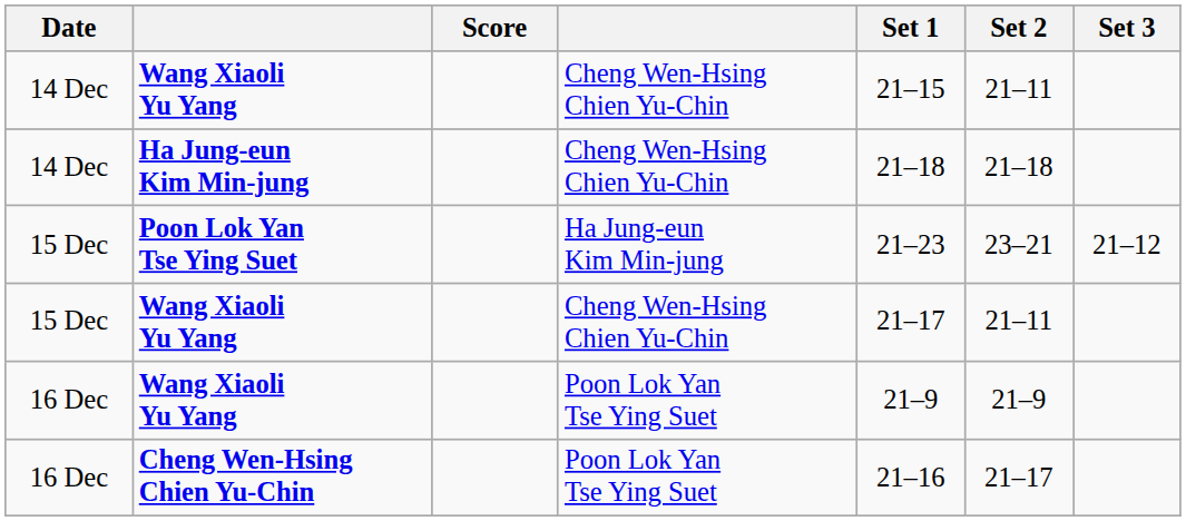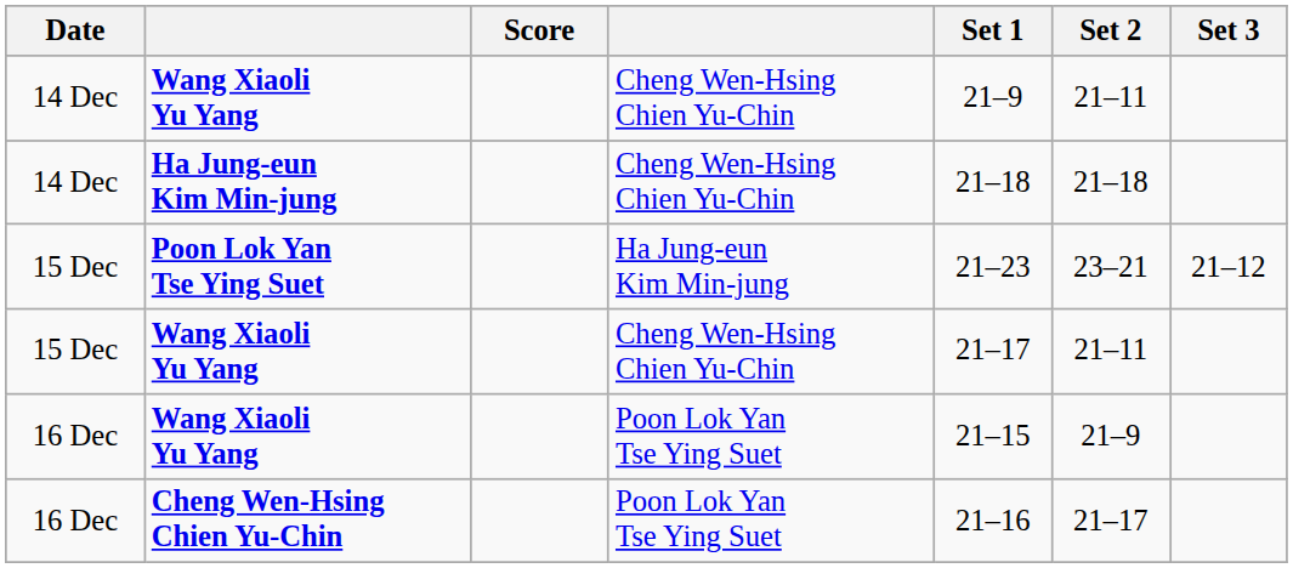14 Dec / Wang Xiaoli Yu Yang | Set 1: 21–15 -> 21–9
16 Dec / Wang Xiaoli Yu Yang | Set 1: 21–9 -> 21–15
